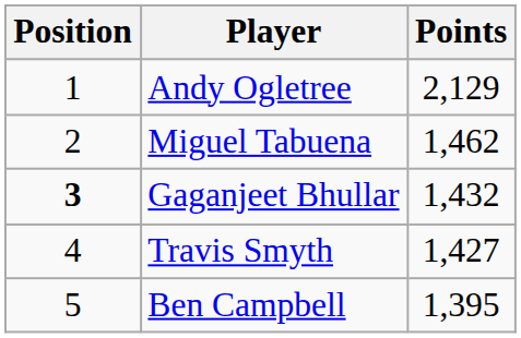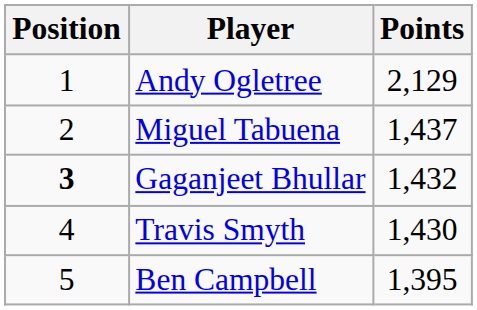Miguel Tabuena | Points: 1,462 -> 1,437
Travis Smyth | Points: 1,427 -> 1,430
